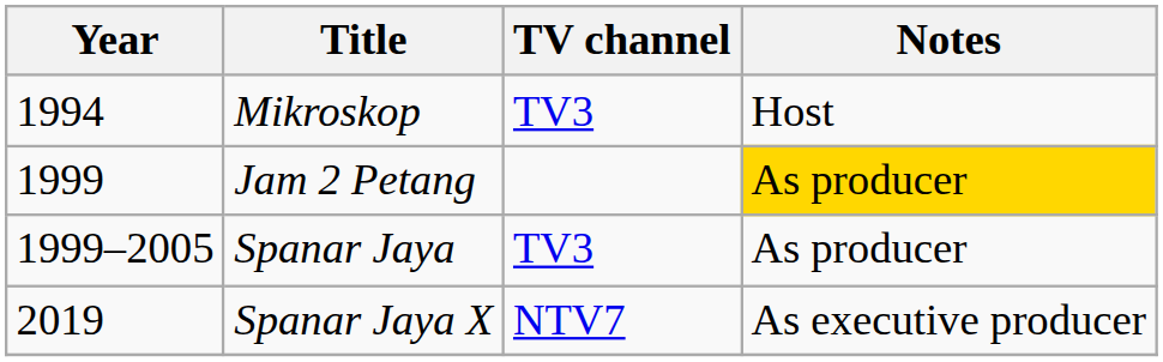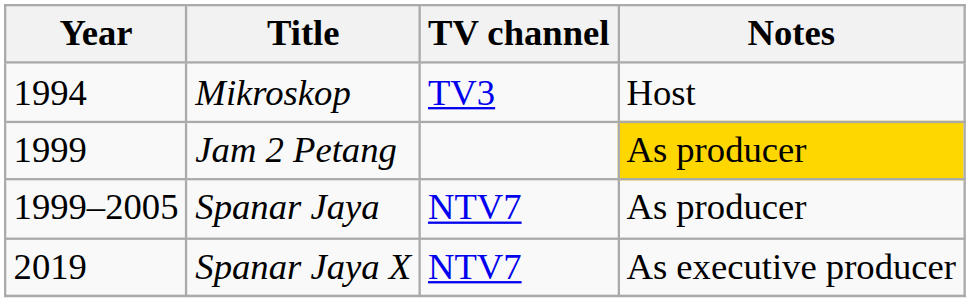Spanar Jaya | TV channel: TV3 -> NTV7
